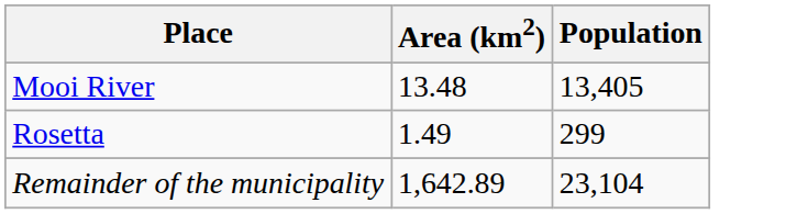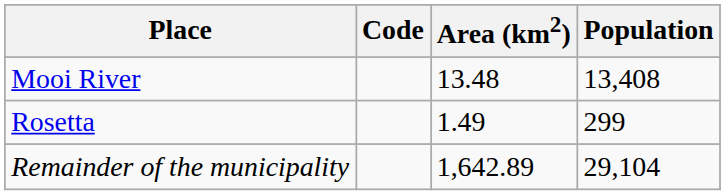+ column: Code
Mooi River | Population: 13,405 -> 13,408
Remainder of the municipality | Population: 23,104 -> 29,104
